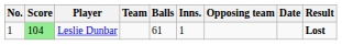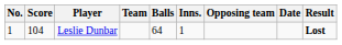Leslie Dunbar | Score: lightgreen background -> no background
Leslie Dunbar | Balls: 61 -> 64
